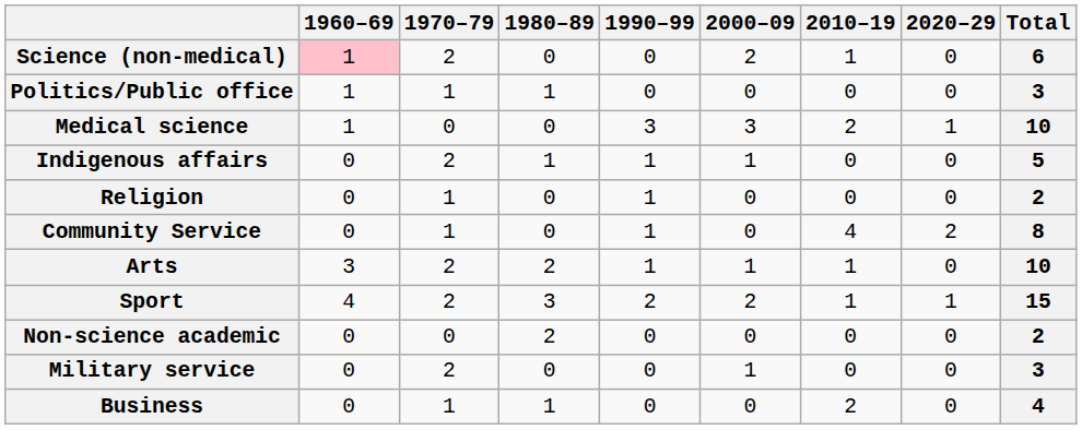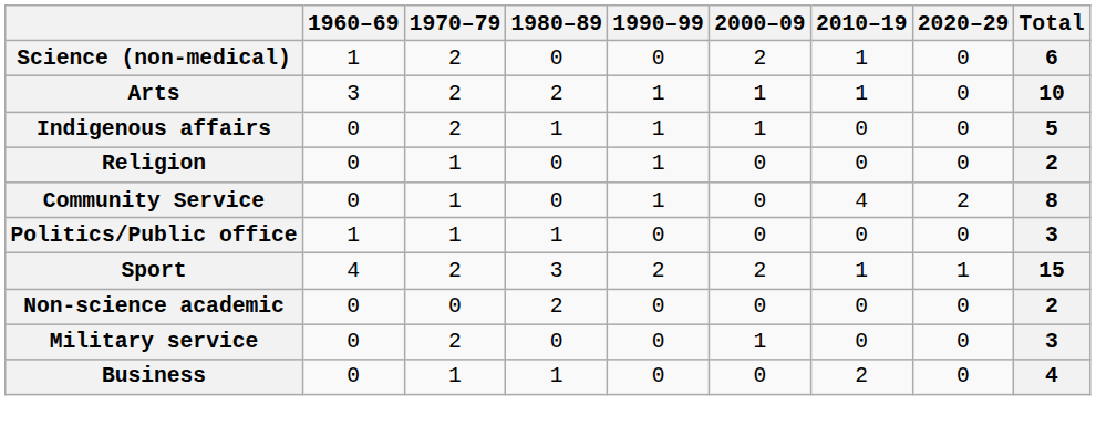Science (non-medical) | 1960–69: pink background -> no background
rows swapped: Arts <-> Politics/Public office
- row: Medical science | 1 | 0 | 0 | 3 | 3 | 2 | 1 | 10
